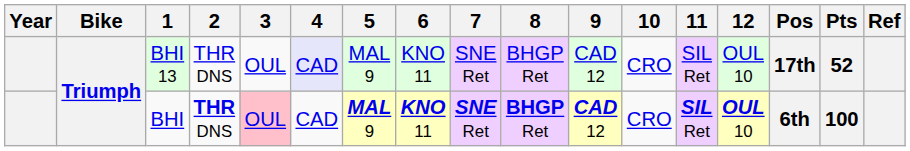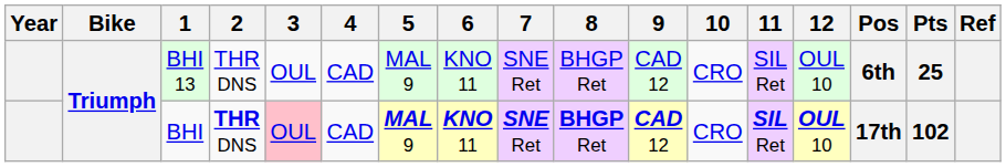BHI 13 | 4: lavender background -> no background
BHI 13 | Pos: 17th -> 6th
BHI 13 | Pts: 52 -> 25
BHI | Pos: 6th -> 17th
BHI | Pts: 100 -> 102
